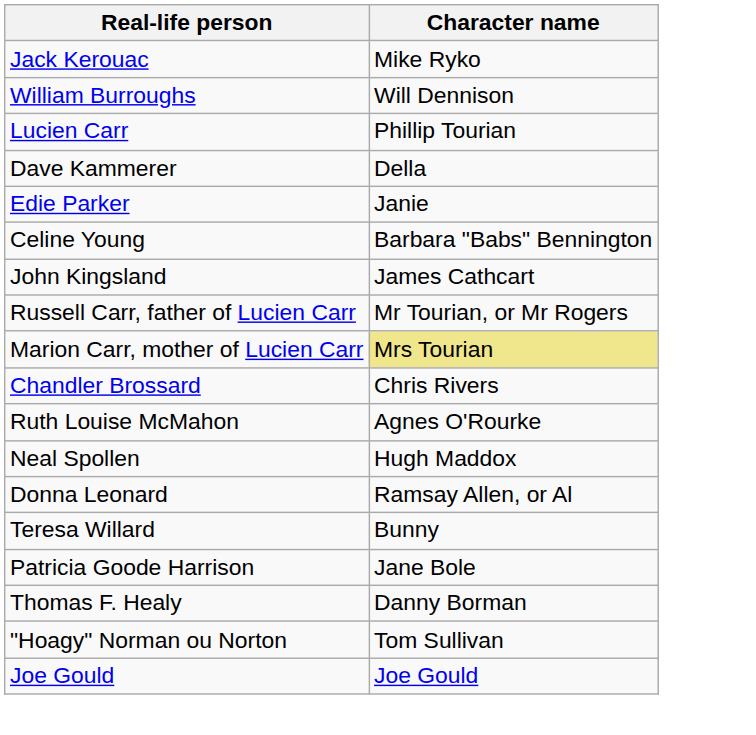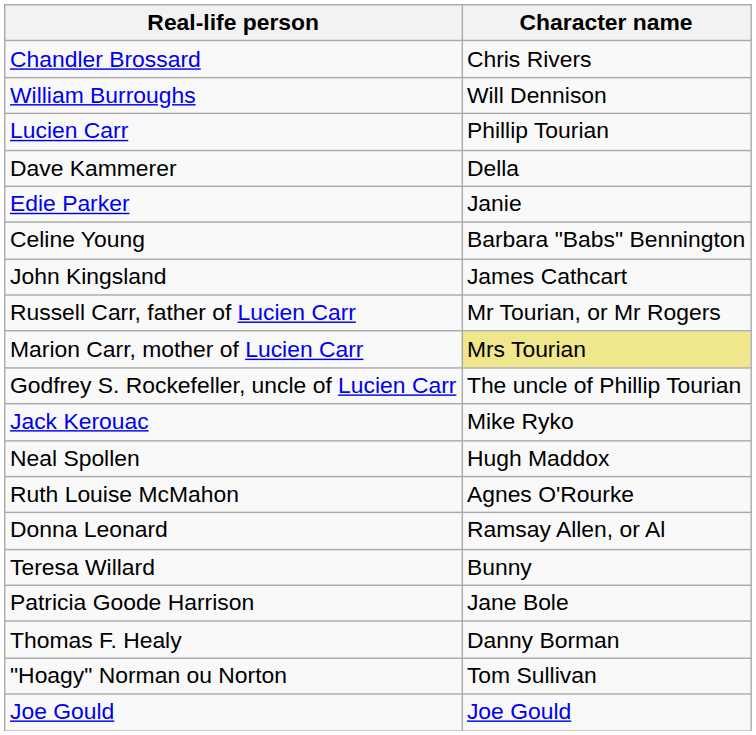rows swapped: Jack Kerouac <-> Chandler Brossard
+ row: Godfrey S. Rockefeller, uncle of Lucien Carr | The uncle of Phillip Tourian
rows swapped: Neal Spollen <-> Ruth Louise McMahon
